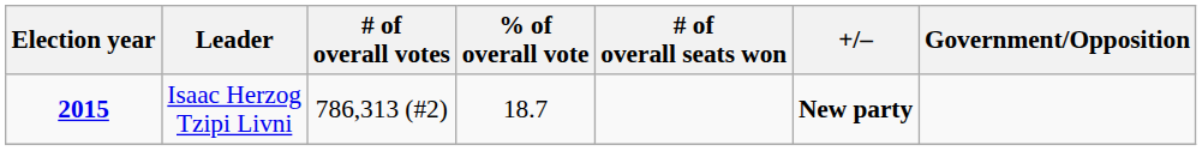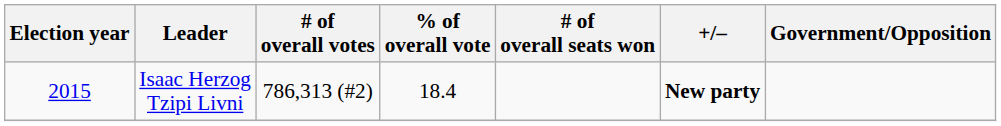Isaac Herzog Tzipi Livni | Election year: bold -> normal
Isaac Herzog Tzipi Livni | % of overall vote: 18.7 -> 18.4
